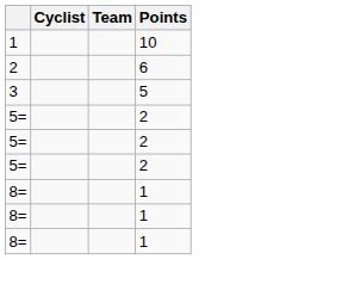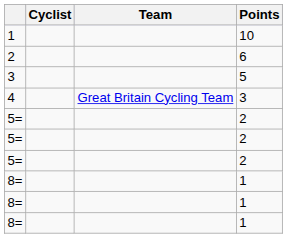+ row: 4 | Great Britain Cycling Team | 3
